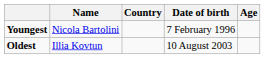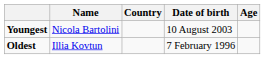Youngest | Date of birth: 7 February 1996 -> 10 August 2003
Oldest | Date of birth: 10 August 2003 -> 7 February 1996
